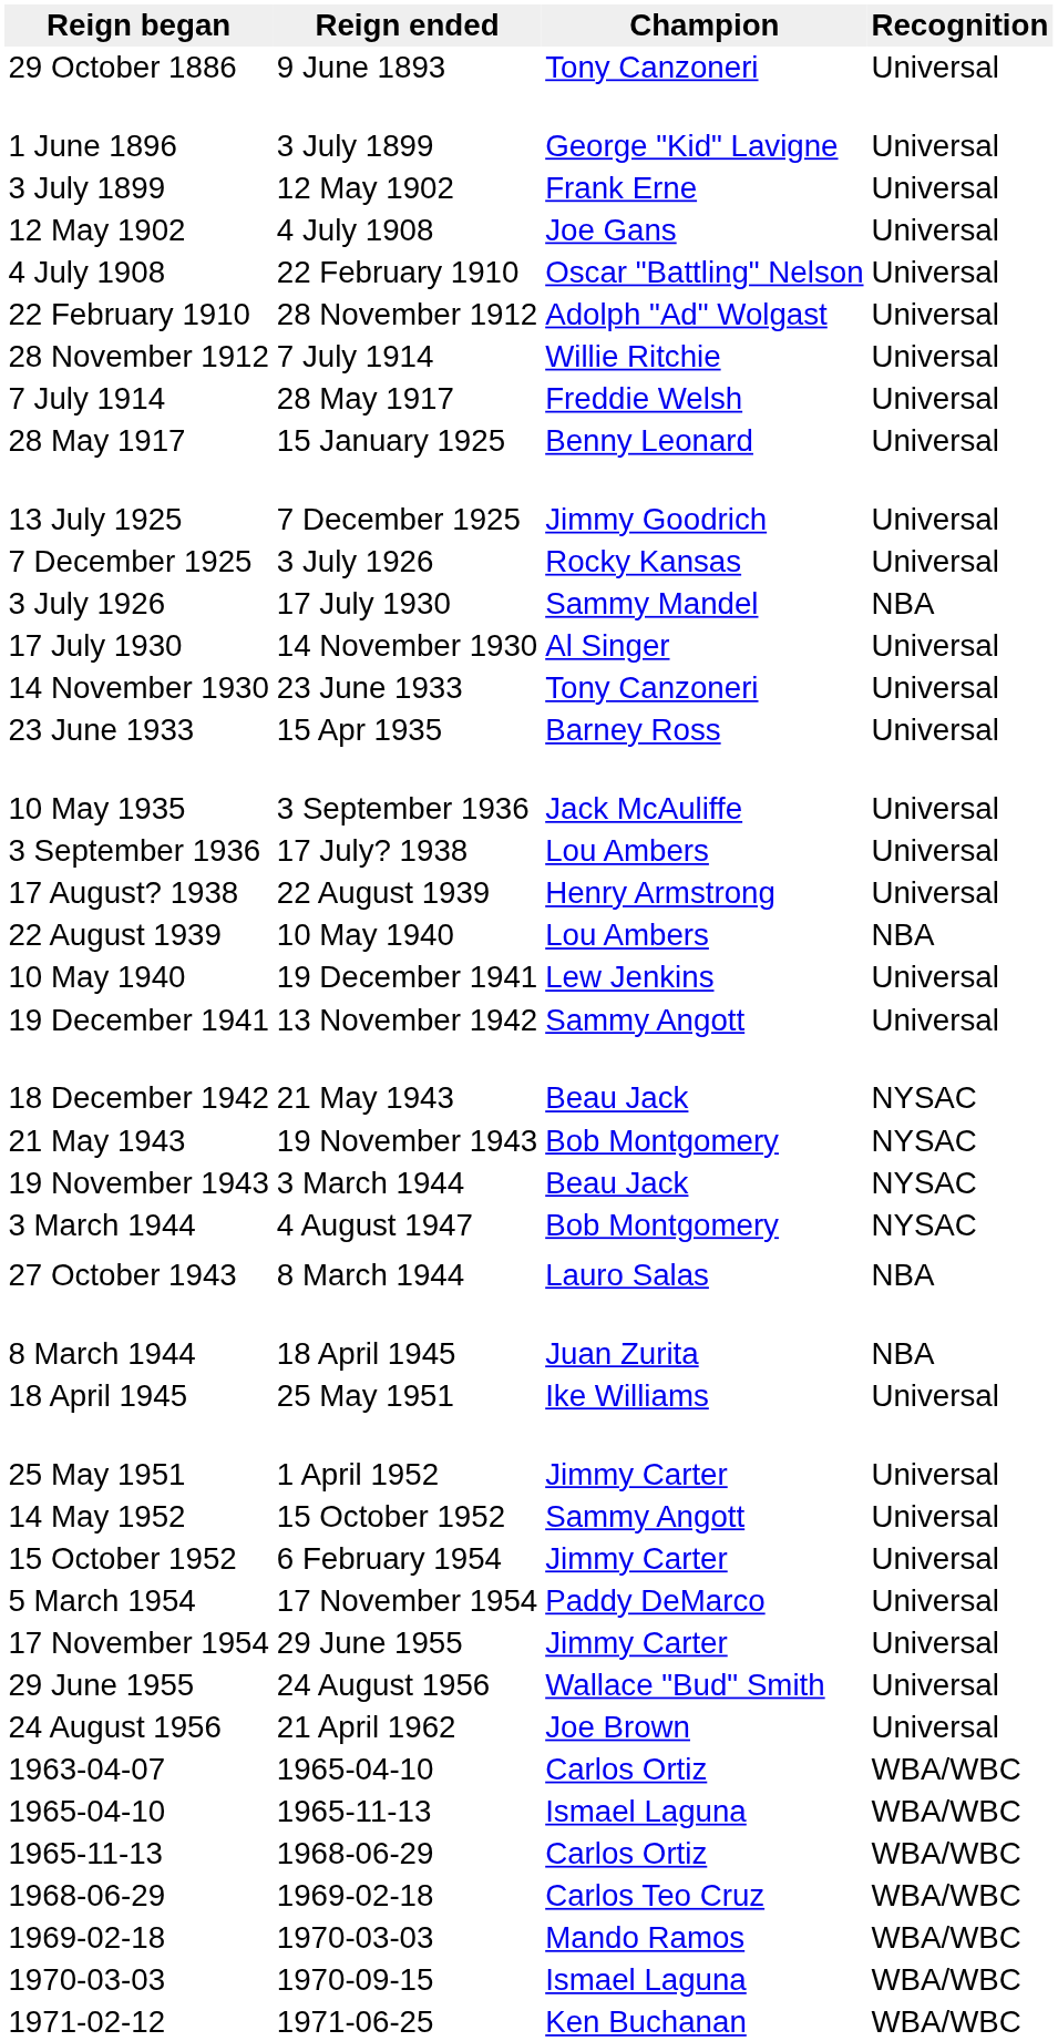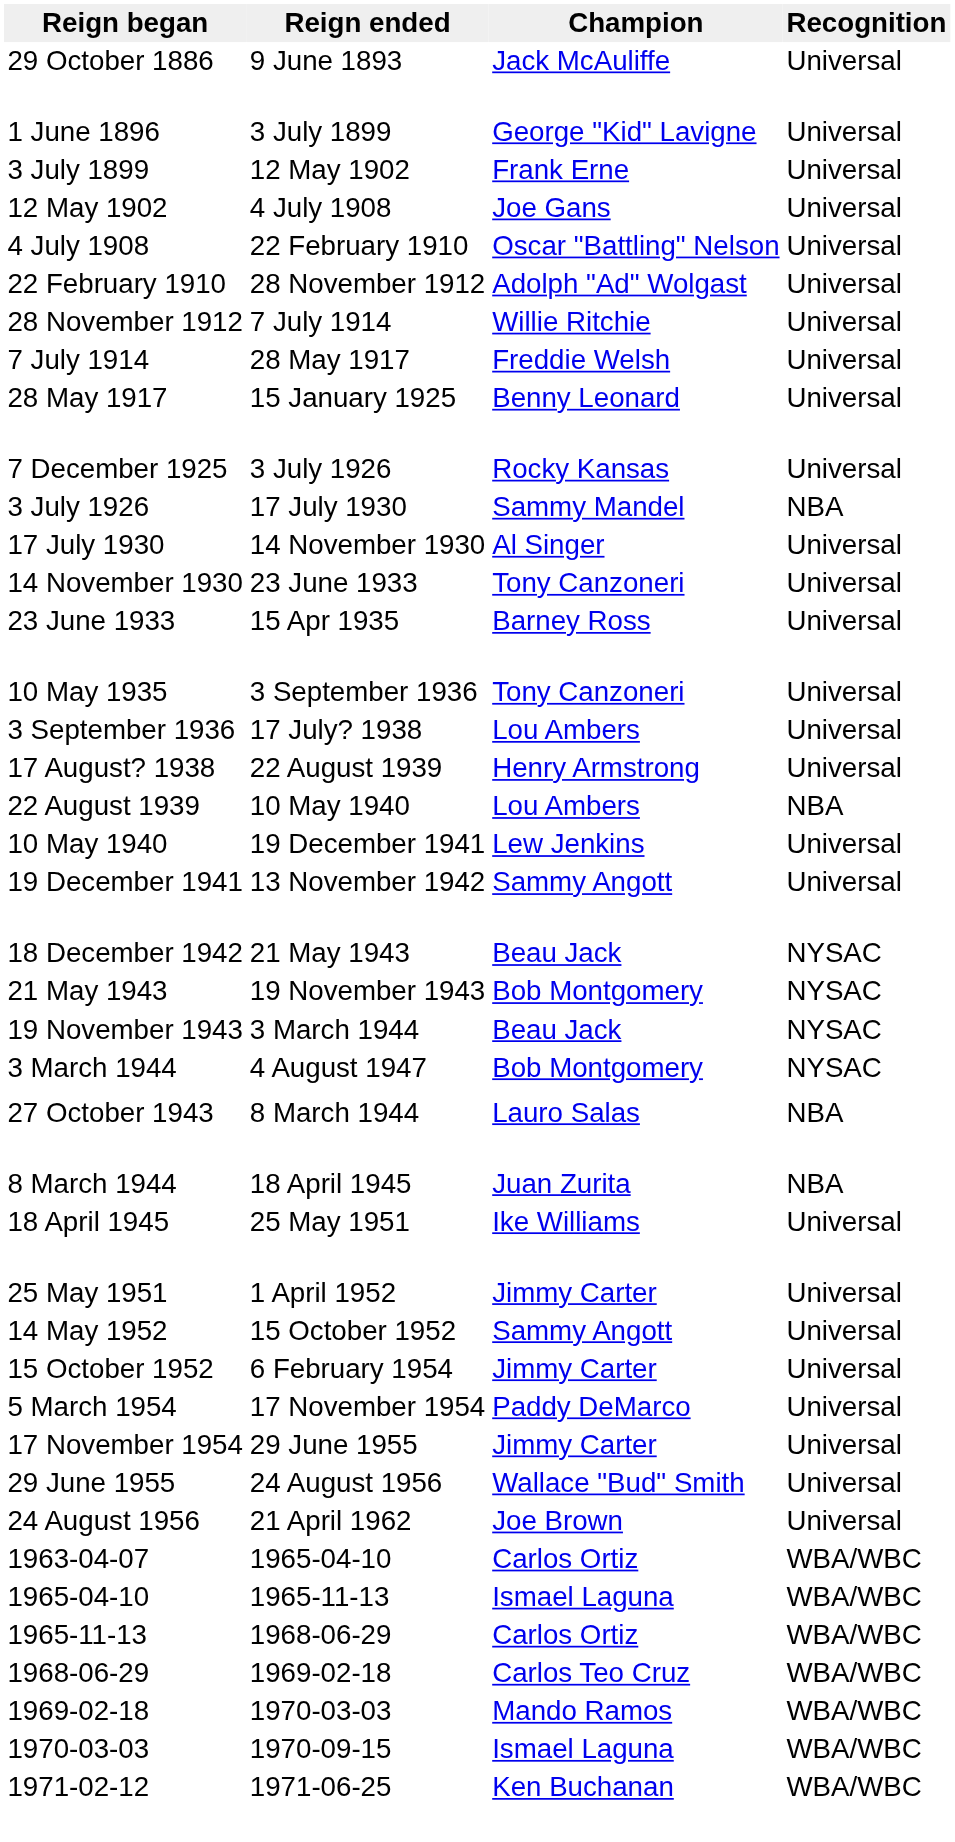29 October 1886 | Champion: Tony Canzoneri -> Jack McAuliffe
- row: 13 July 1925 | 7 December 1925 | Jimmy Goodrich | Universal
10 May 1935 | Champion: Jack McAuliffe -> Tony Canzoneri
